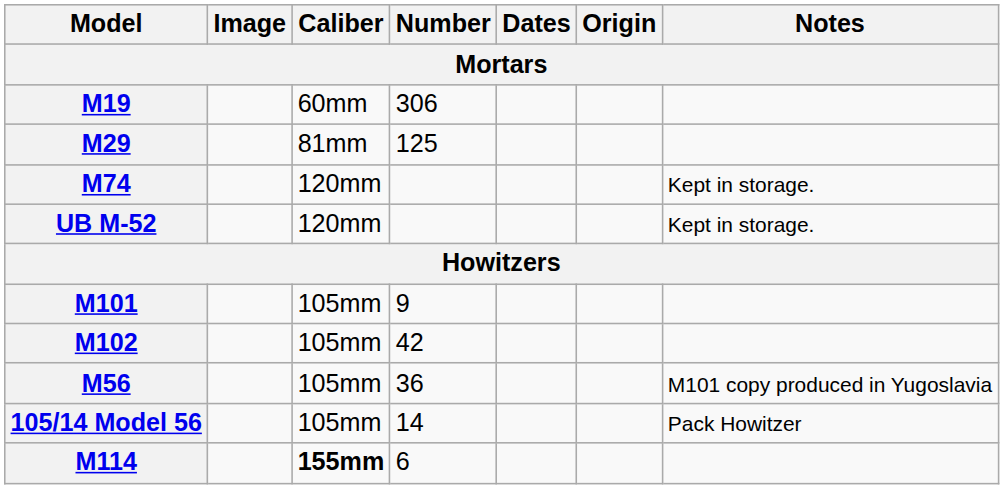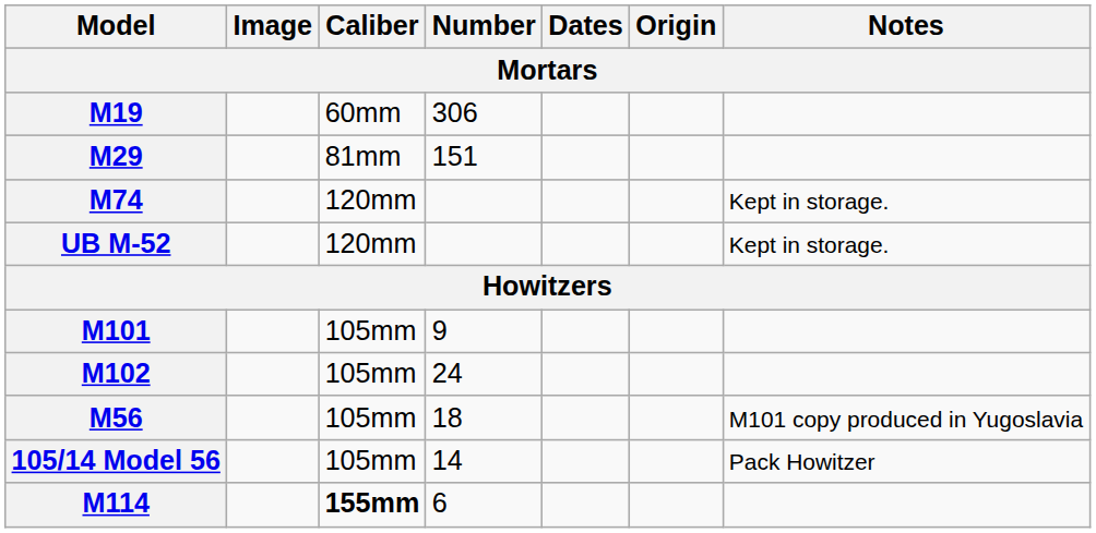M29 | Number: 125 -> 151
M102 | Number: 42 -> 24
M56 | Number: 36 -> 18
